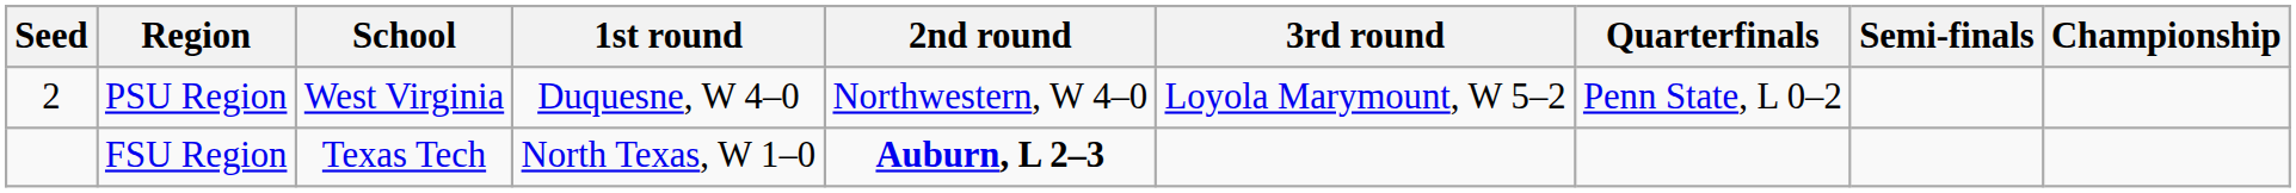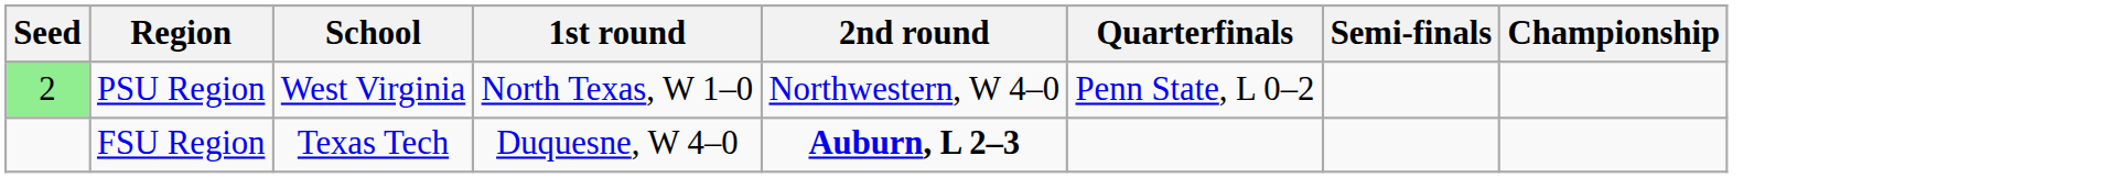- column: 3rd round | Loyola Marymount, W 5–2
PSU Region | Seed: no background -> lightgreen background
PSU Region | 1st round: Duquesne, W 4–0 -> North Texas, W 1–0
FSU Region | 1st round: North Texas, W 1–0 -> Duquesne, W 4–0
